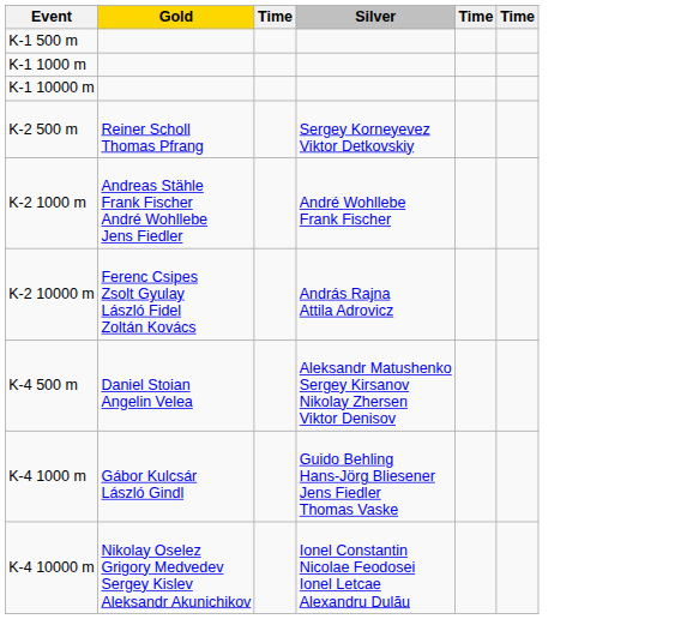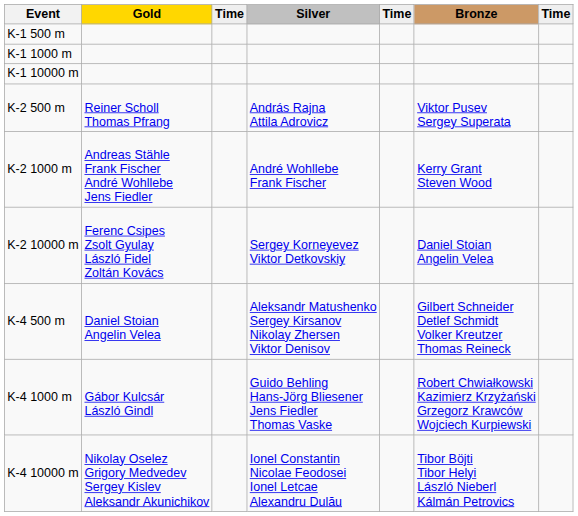+ column: Bronze | Viktor Pusev Sergey Superata | Kerry Grant Steven Wood | Daniel Stoian Angelin Velea | Gilbert Schneider Detlef Schmidt Volker Kreutzer Thomas Reineck | Robert Chwiałkowski Kazimierz Krzyżański Grzegorz Krawców Wojciech Kurpiewski | Tibor Böjti Tibor Helyi László Nieberl Kálmán Petrovics
K-2 500 m | Silver: Sergey Korneyevez Viktor Detkovskiy -> András Rajna Attila Adrovicz
K-2 10000 m | Silver: András Rajna Attila Adrovicz -> Sergey Korneyevez Viktor Detkovskiy
